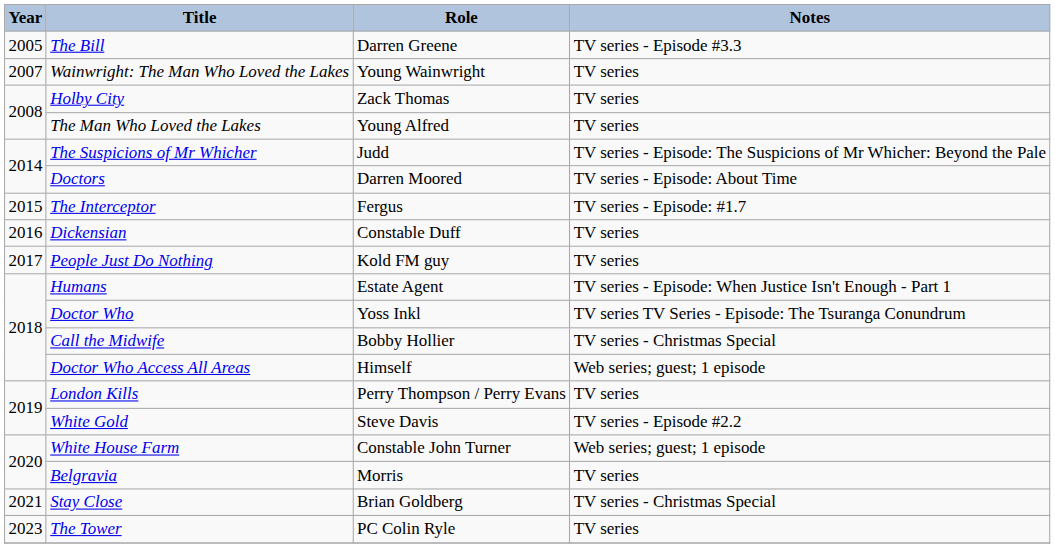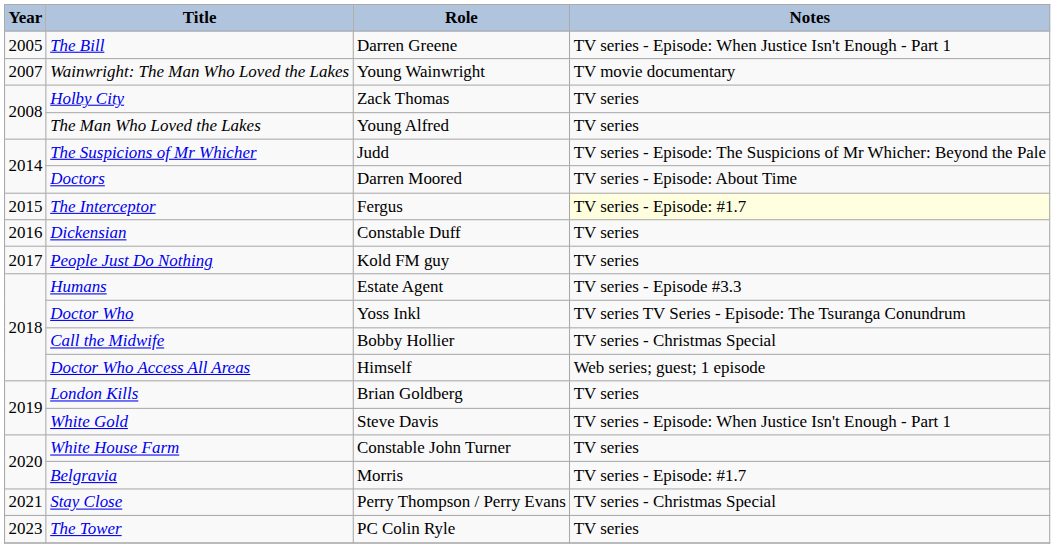The Bill | Notes: TV series - Episode #3.3 -> TV series - Episode: When Justice Isn't Enough - Part 1
Wainwright: The Man Who Loved the Lakes | Notes: TV series -> TV movie documentary
The Interceptor | Notes: no background -> lightyellow background
Humans | Notes: TV series - Episode: When Justice Isn't Enough - Part 1 -> TV series - Episode #3.3
London Kills | Role: Perry Thompson / Perry Evans -> Brian Goldberg
White Gold | Notes: TV series - Episode #2.2 -> TV series - Episode: When Justice Isn't Enough - Part 1
White House Farm | Notes: Web series; guest; 1 episode -> TV series
Belgravia | Notes: TV series -> TV series - Episode: #1.7
Stay Close | Role: Brian Goldberg -> Perry Thompson / Perry Evans
